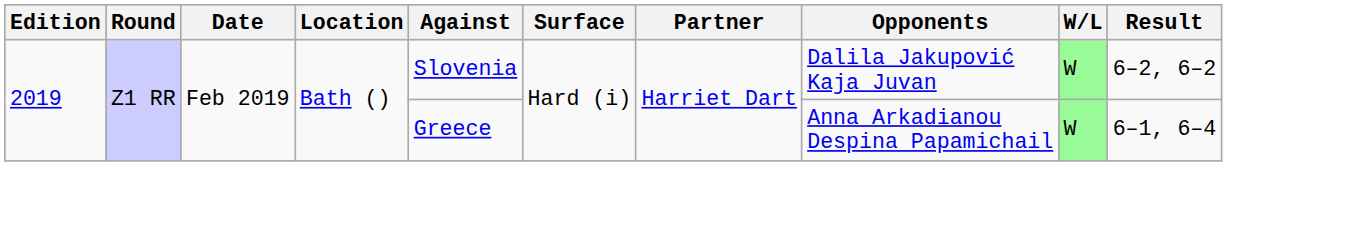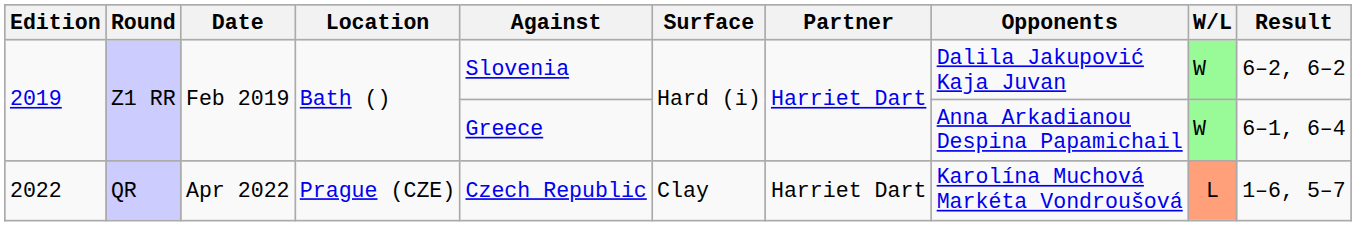+ row: 2022 | QR | Apr 2022 | Prague (CZE) | Czech Republic | Clay | Harriet Dart | Karolína Muchová Markéta Vondroušová | L | 1–6, 5–7
